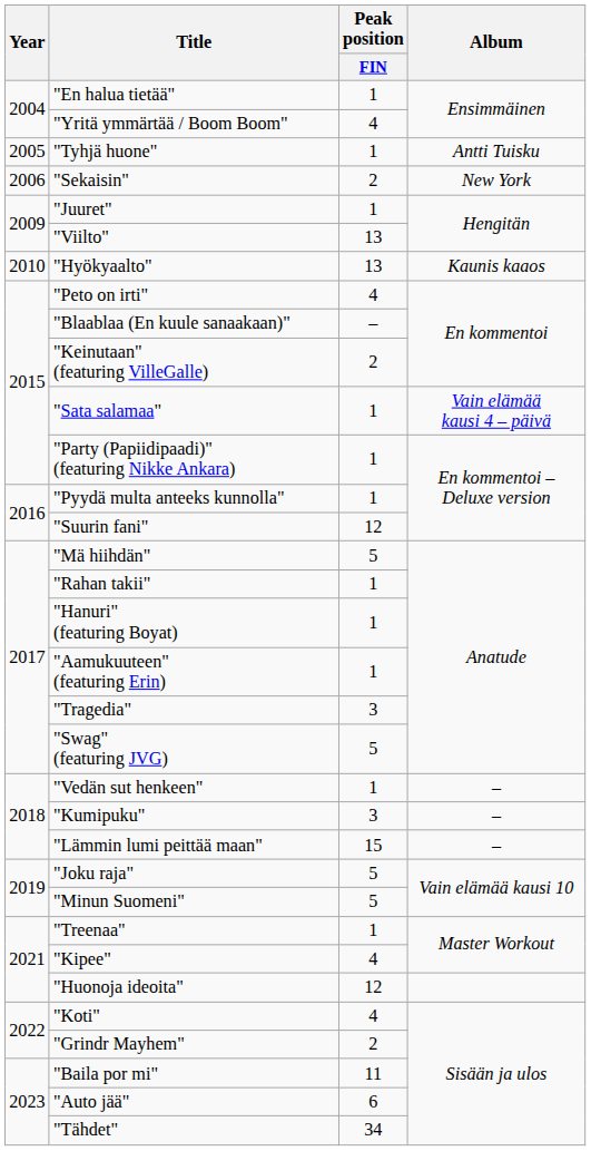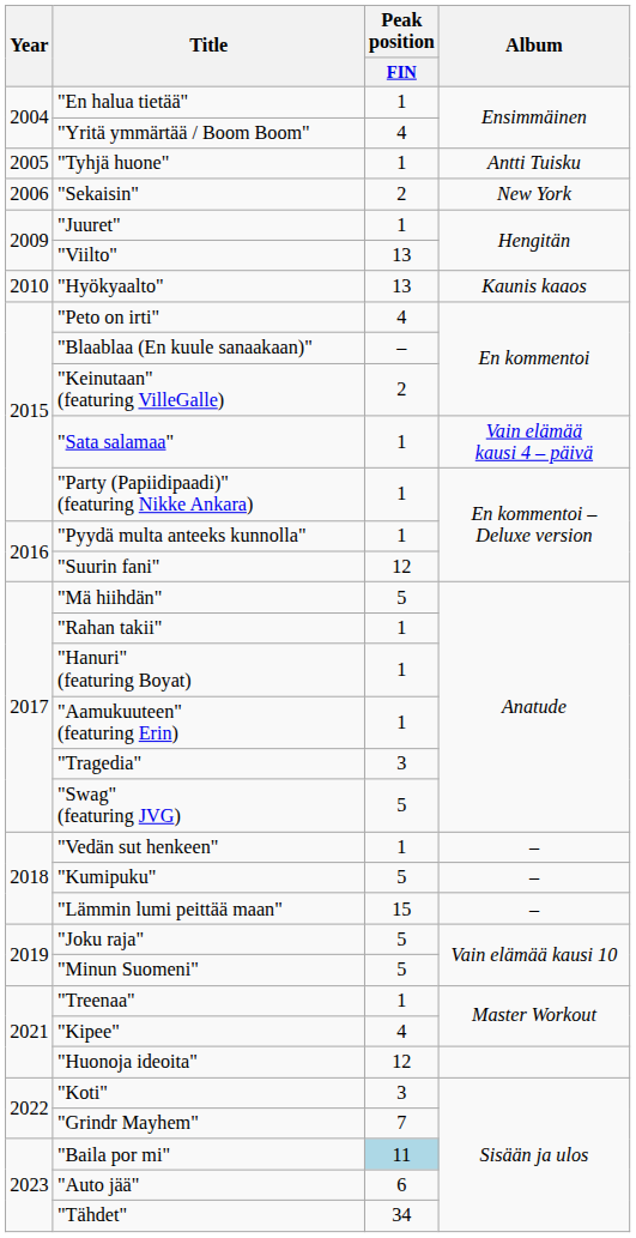"Kumipuku" | Peak position / FIN: 3 -> 5
"Koti" | Peak position / FIN: 4 -> 3
"Grindr Mayhem" | Peak position / FIN: 2 -> 7
"Baila por mi" | Peak position / FIN: no background -> lightblue background
